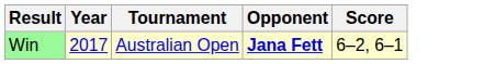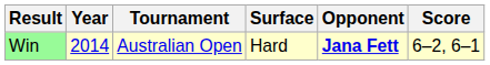+ column: Surface | Hard
Win | Year: 2017 -> 2014
